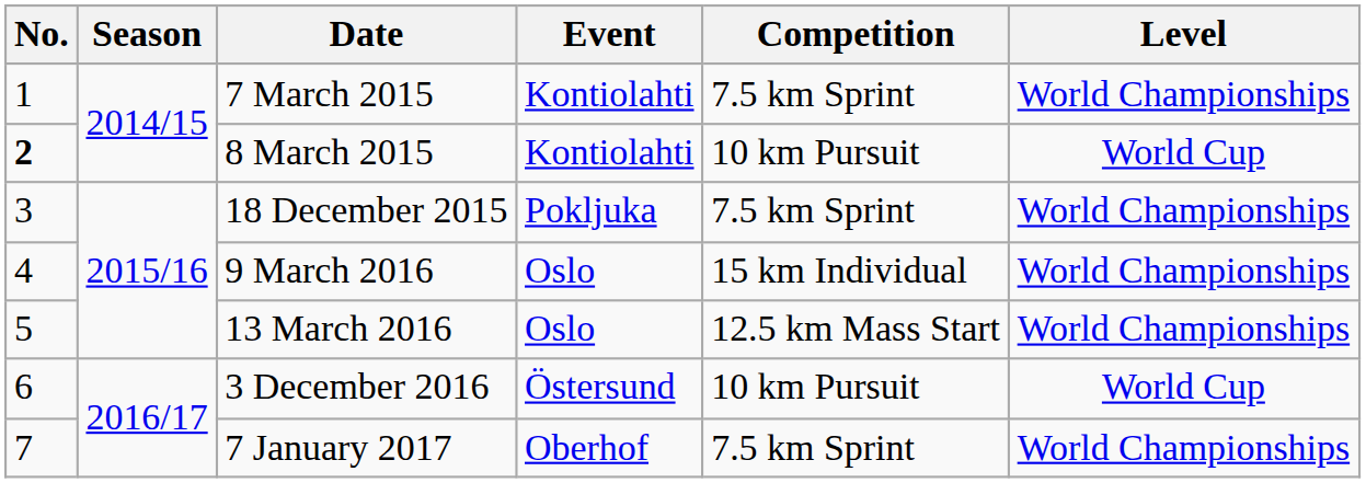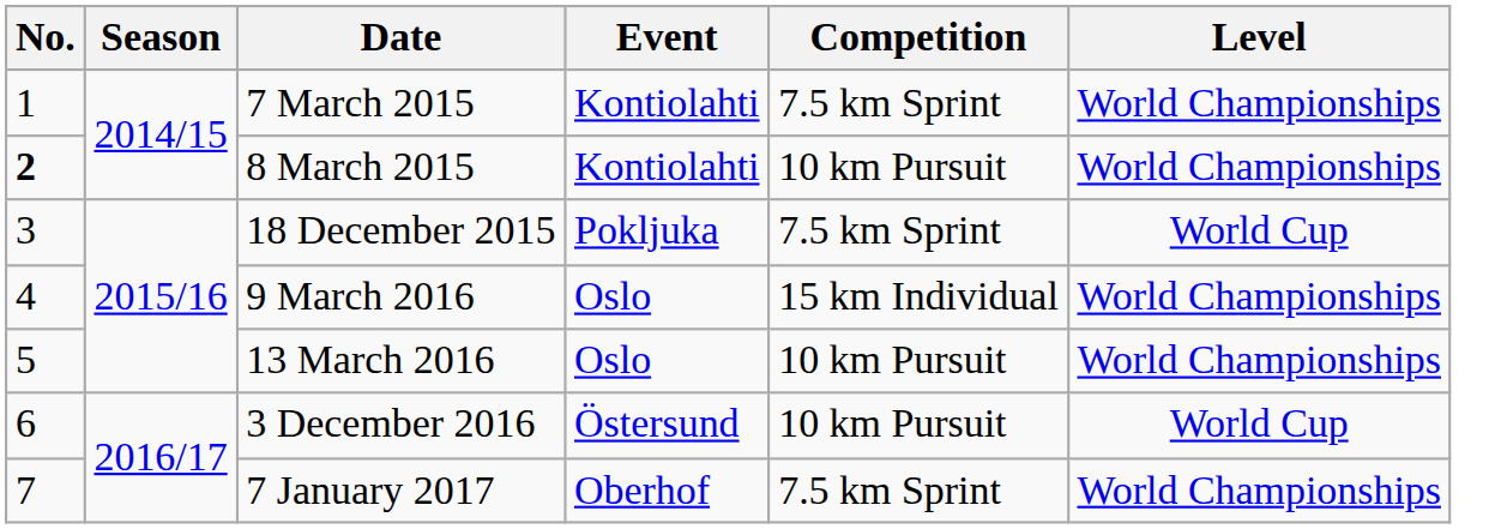8 March 2015 | Level: World Cup -> World Championships
18 December 2015 | Level: World Championships -> World Cup
13 March 2016 | Competition: 12.5 km Mass Start -> 10 km Pursuit
